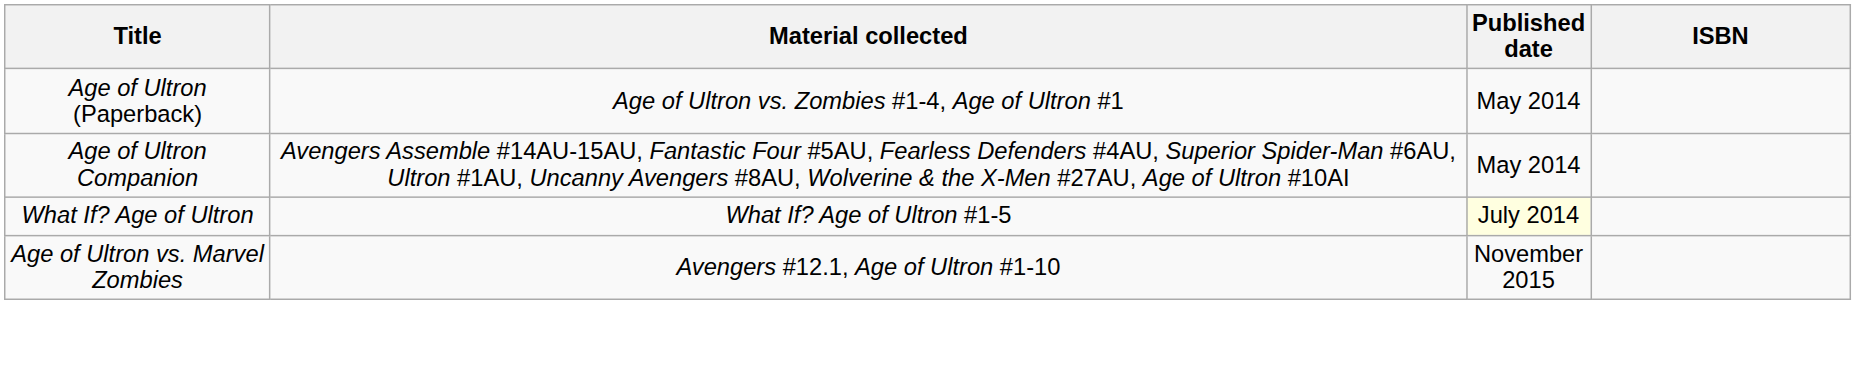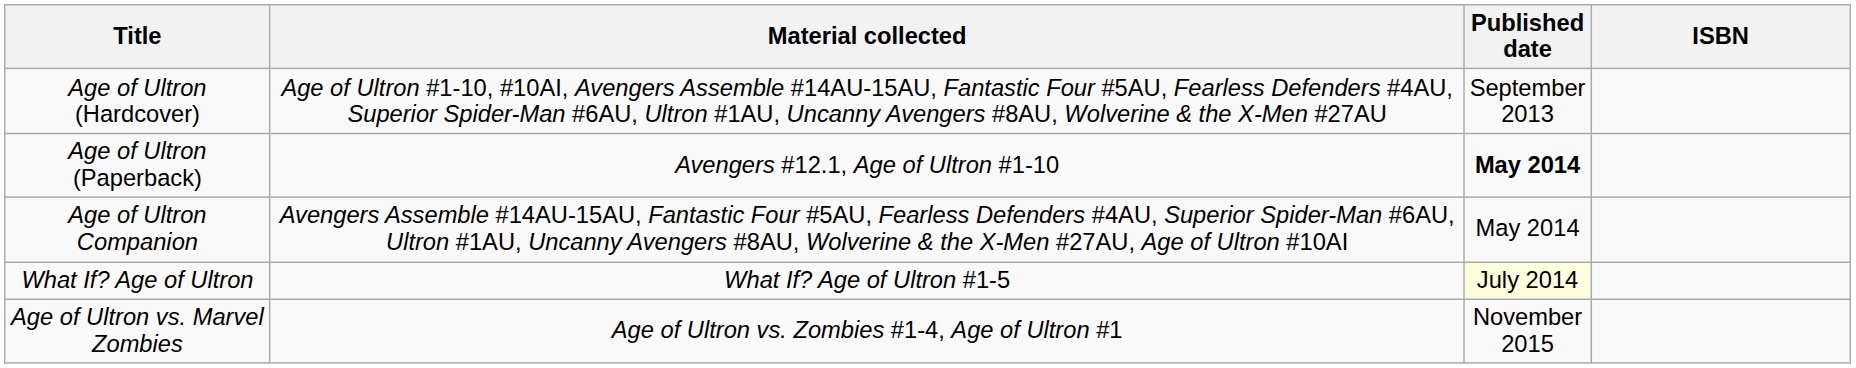+ row: Age of Ultron (Hardcover) | Age of Ultron #1-10, #10AI, Avengers Assemble #14AU-15AU, Fantastic Four #5AU, Fearless Defenders #4AU, Superior Spider-Man #6AU, Ultron #1AU, Uncanny Avengers #8AU, Wolverine & the X-Men #27AU | September 2013
Age of Ultron (Paperback) | Material collected: Age of Ultron vs. Zombies #1-4, Age of Ultron #1 -> Avengers #12.1, Age of Ultron #1-10
Age of Ultron (Paperback) | Published date: normal -> bold
Age of Ultron vs. Marvel Zombies | Material collected: Avengers #12.1, Age of Ultron #1-10 -> Age of Ultron vs. Zombies #1-4, Age of Ultron #1
